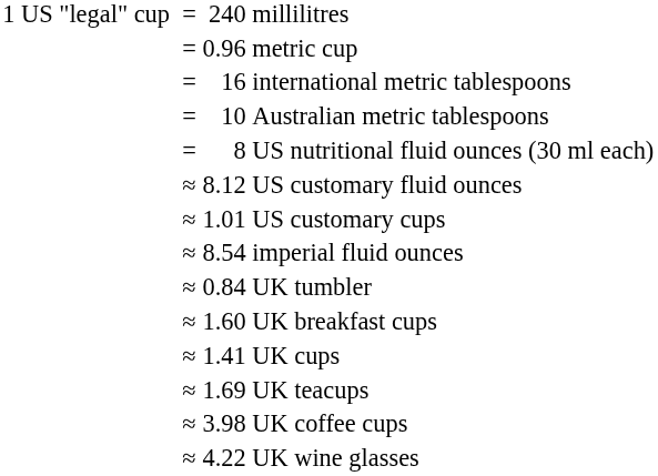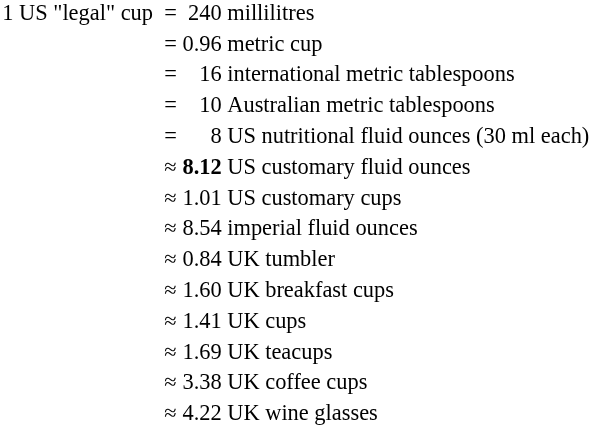US customary fluid ounces | column 3: normal -> bold
UK coffee cups | column 3: 3.98 -> 3.38
